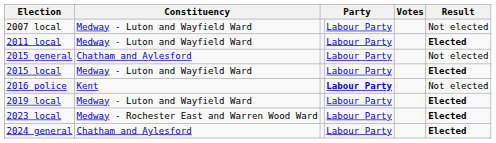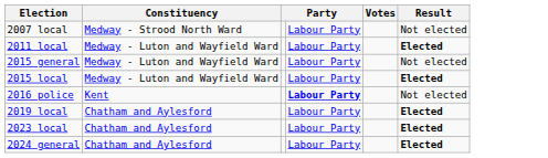2007 local | Constituency: Medway - Luton and Wayfield Ward -> Medway - Strood North Ward
2015 general | Constituency: Chatham and Aylesford -> Medway - Luton and Wayfield Ward
2019 local | Constituency: Medway - Luton and Wayfield Ward -> Chatham and Aylesford
2023 local | Constituency: Medway - Rochester East and Warren Wood Ward -> Chatham and Aylesford
